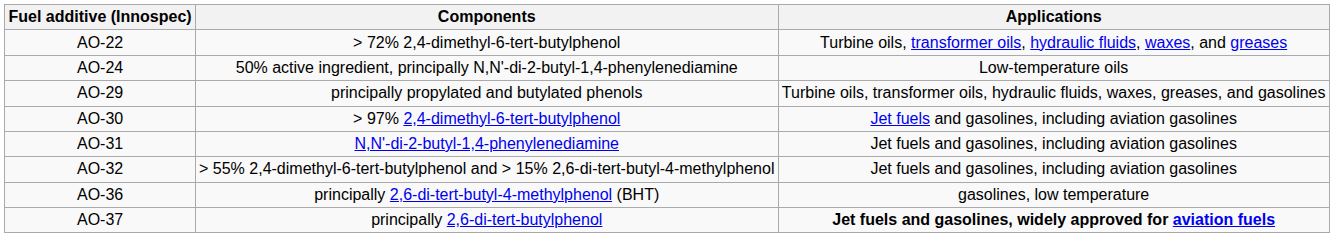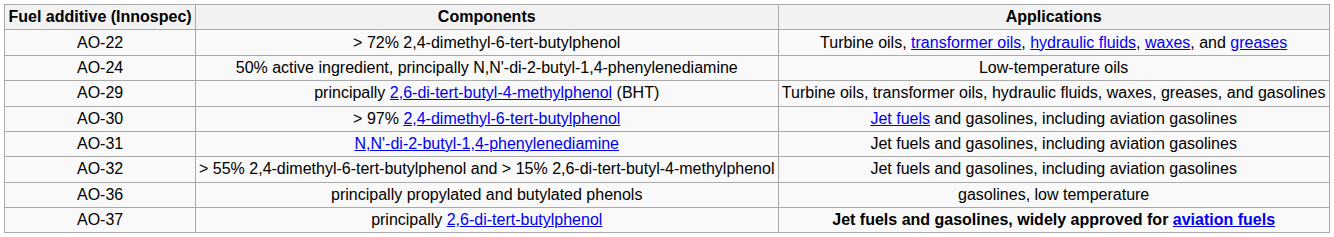AO-29 | Components: principally propylated and butylated phenols -> principally 2,6-di-tert-butyl-4-methylphenol (BHT)
AO-36 | Components: principally 2,6-di-tert-butyl-4-methylphenol (BHT) -> principally propylated and butylated phenols
